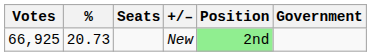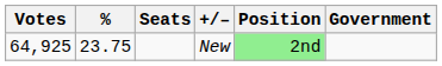New | Votes: 66,925 -> 64,925
New | %: 20.73 -> 23.75
